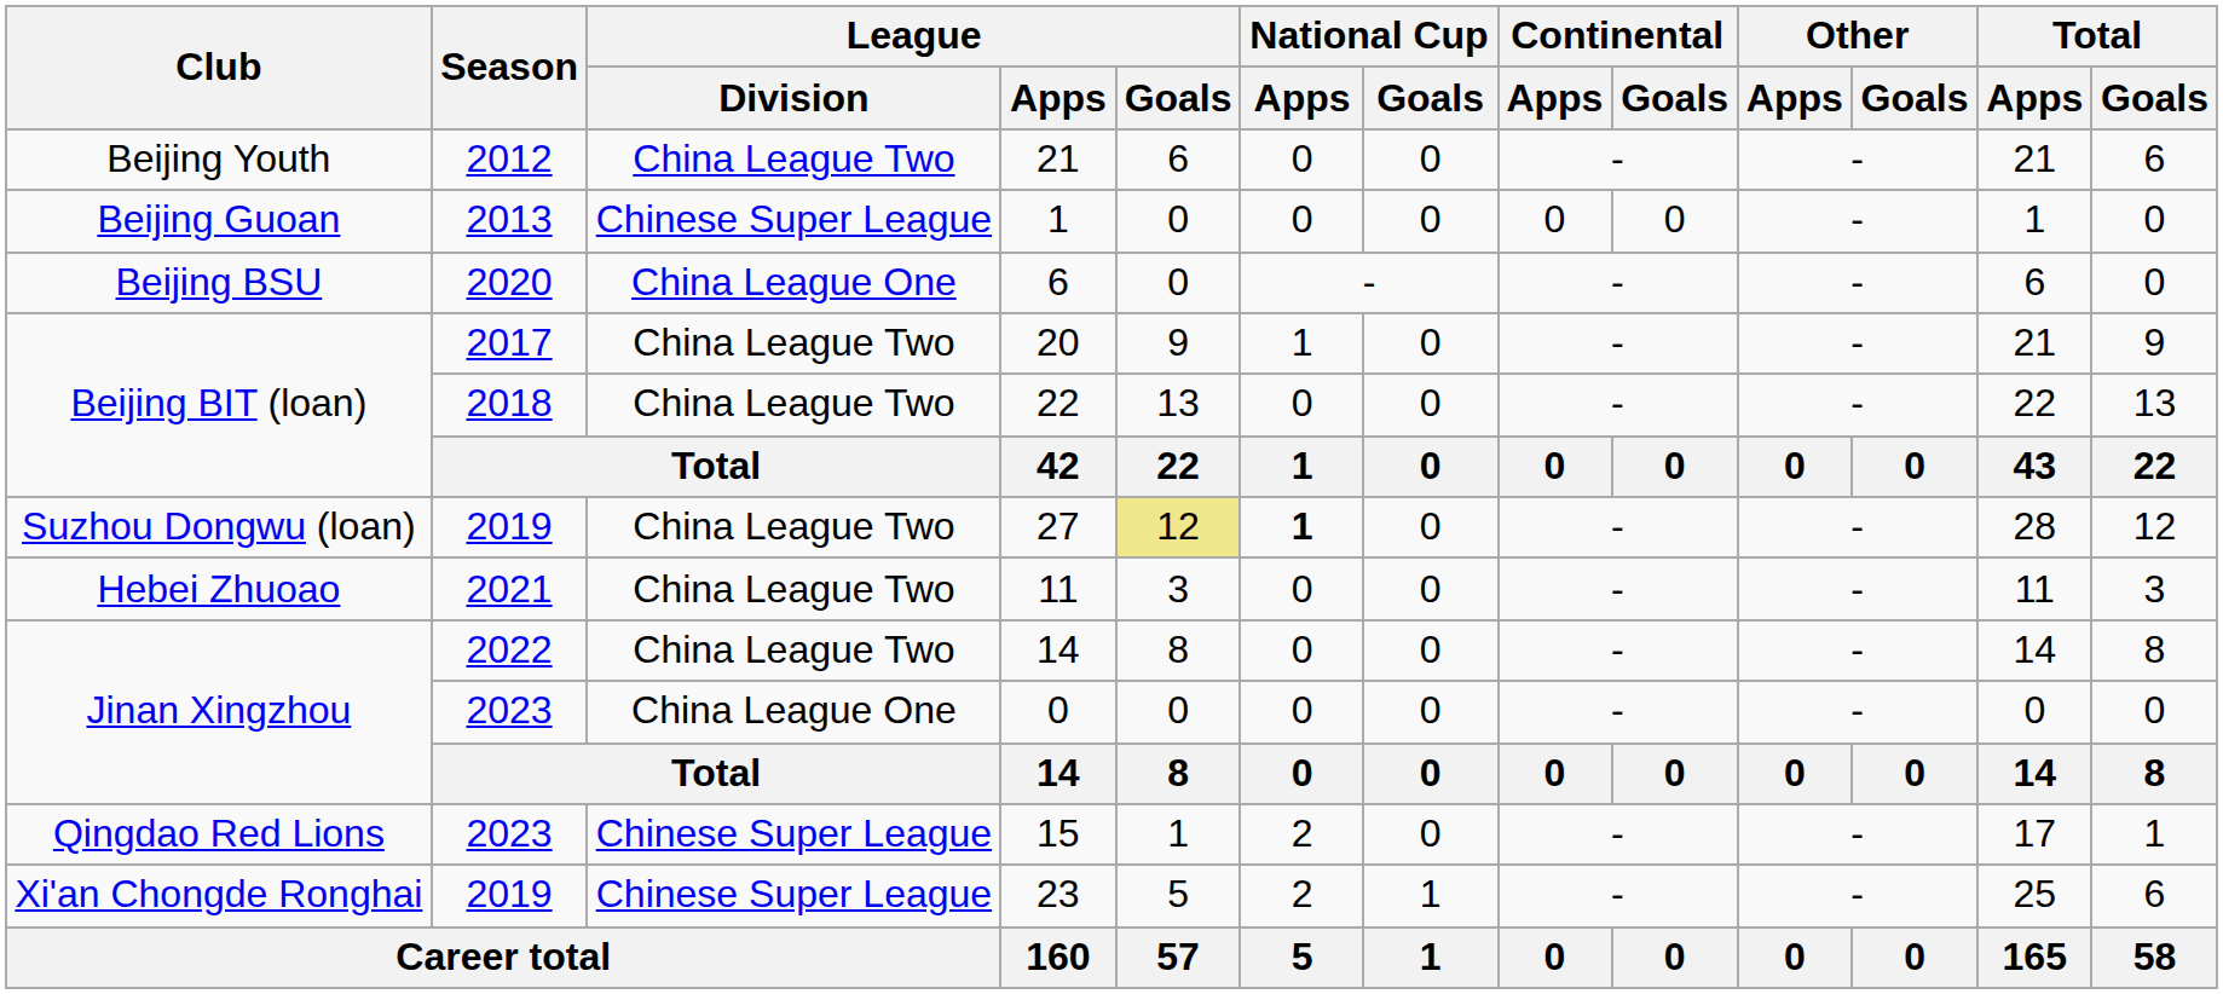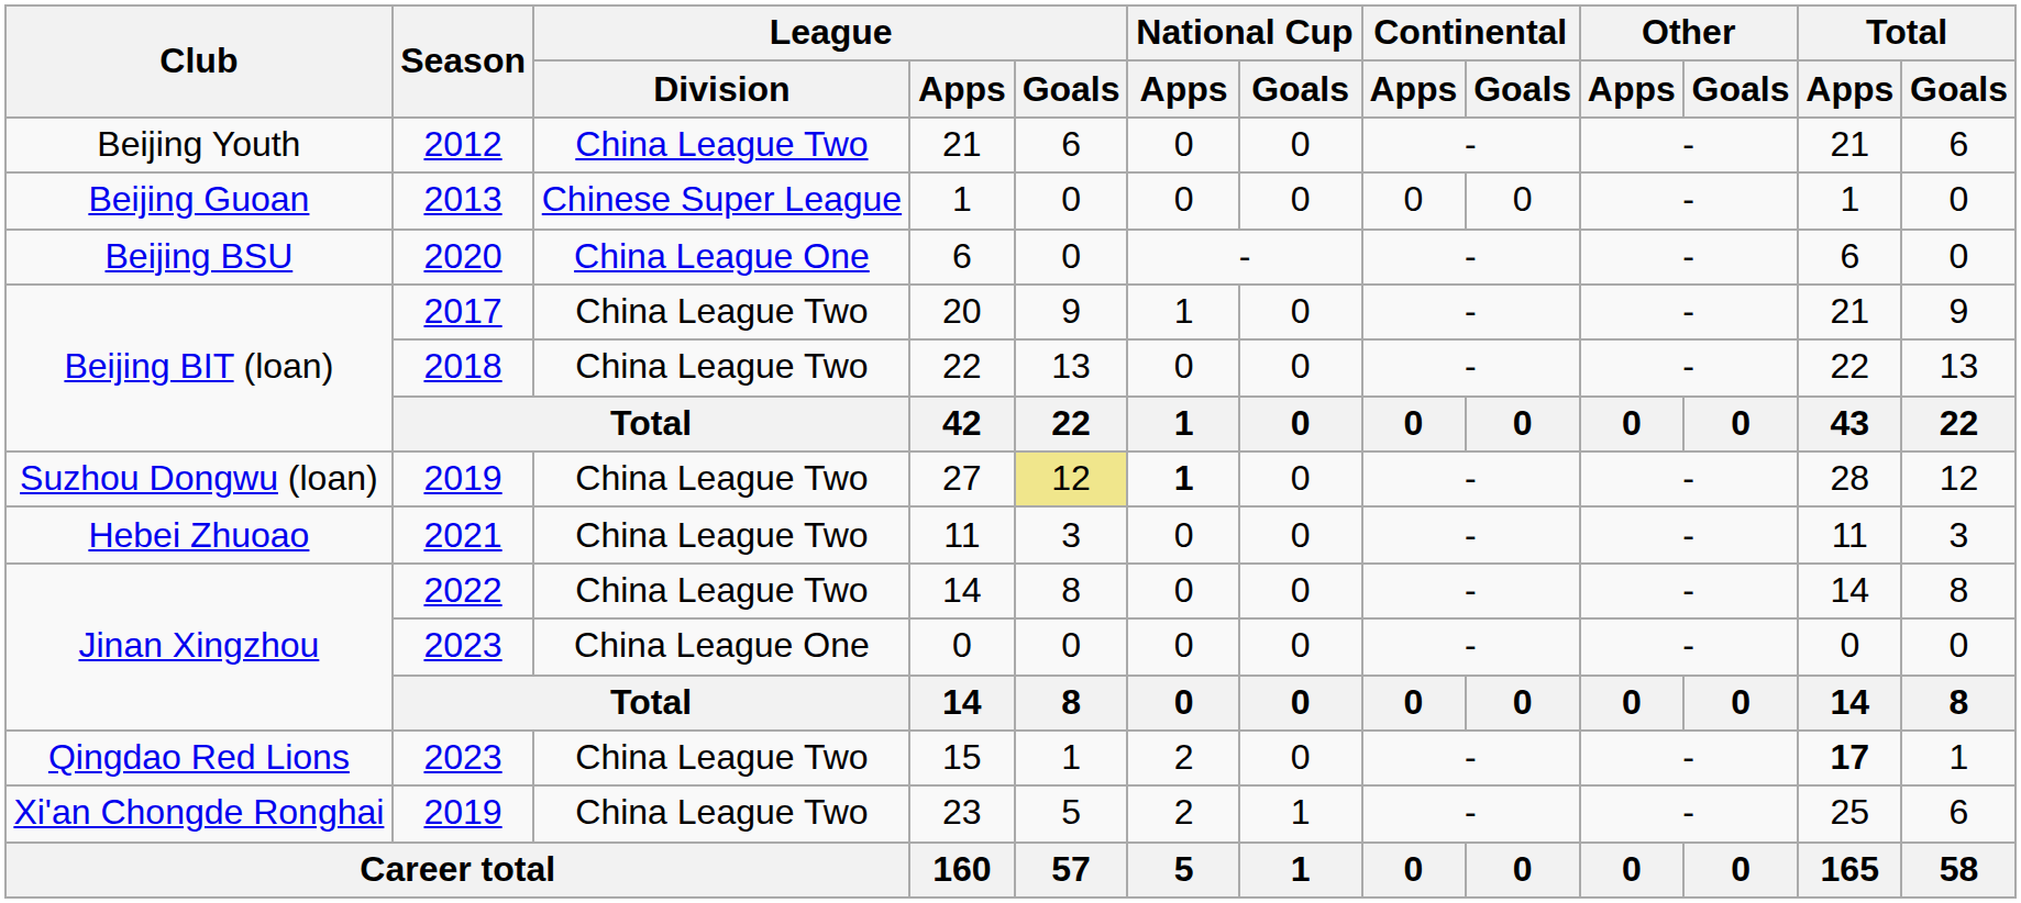15 | League / Division: Chinese Super League -> China League Two
15 | Total / Apps: normal -> bold
23 | League / Division: Chinese Super League -> China League Two
